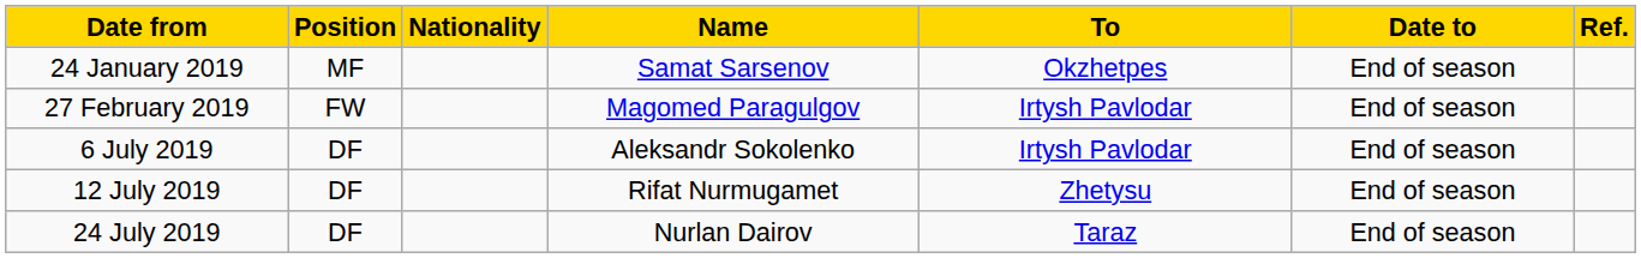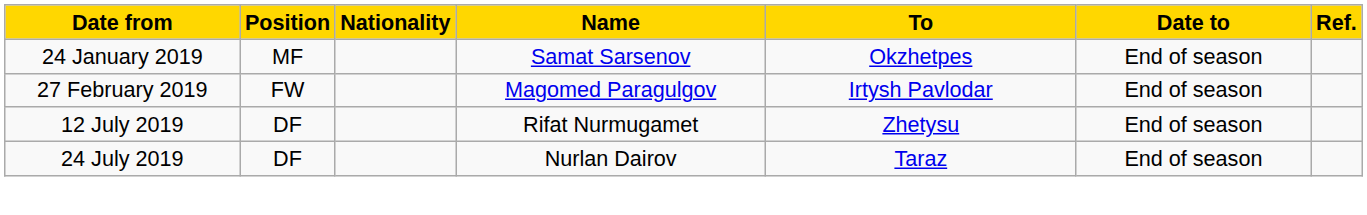- row: 6 July 2019 | DF | Aleksandr Sokolenko | Irtysh Pavlodar | End of season
